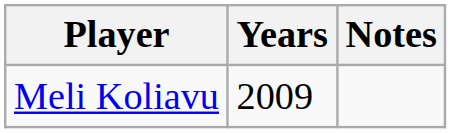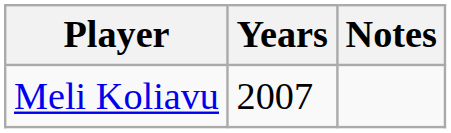Meli Koliavu | Years: 2009 -> 2007
